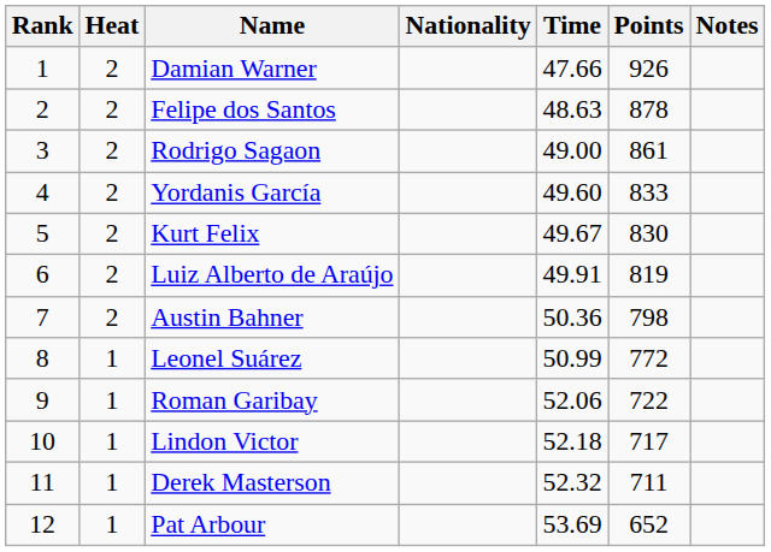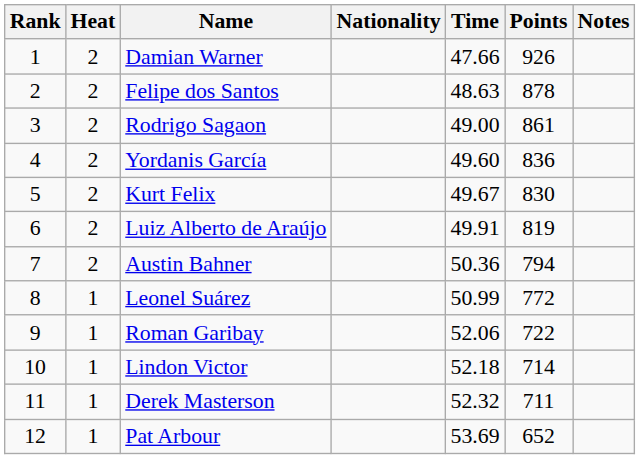Yordanis García | Points: 833 -> 836
Austin Bahner | Points: 798 -> 794
Lindon Victor | Points: 717 -> 714
